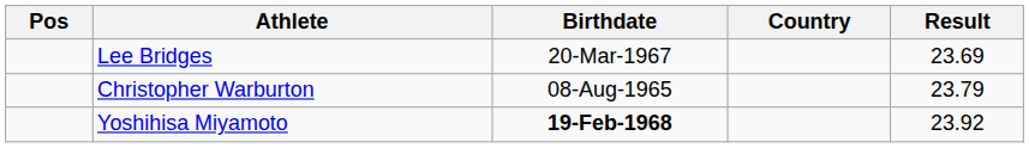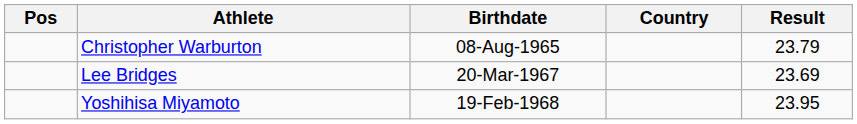rows swapped: Lee Bridges <-> Christopher Warburton
Yoshihisa Miyamoto | Birthdate: bold -> normal
Yoshihisa Miyamoto | Result: 23.92 -> 23.95
